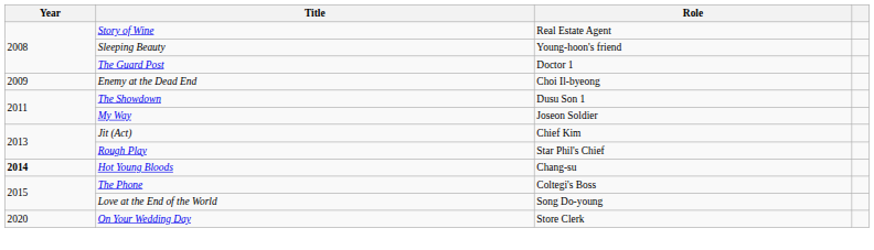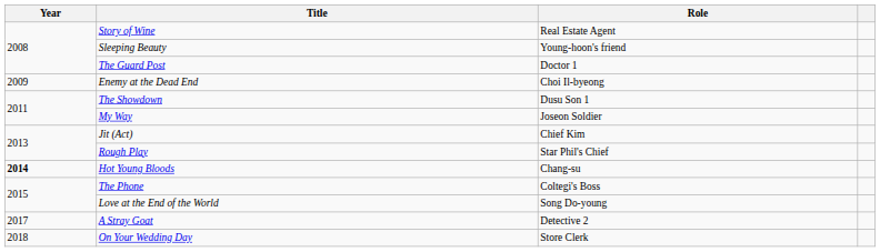+ row: 2017 | A Stray Goat | Detective 2
On Your Wedding Day | Year: 2020 -> 2018
